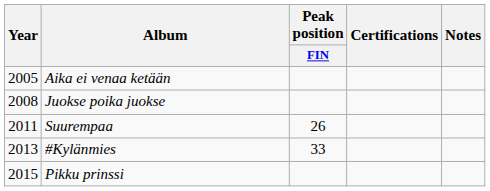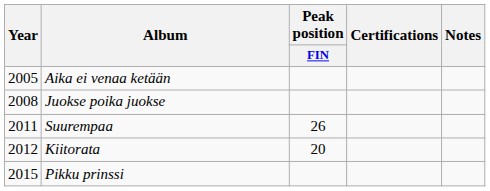+ row: 2012 | Kiitorata | 20
- row: 2013 | #Kylänmies | 33
